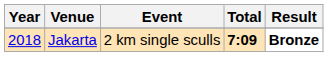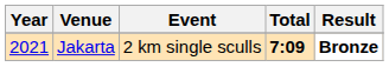Jakarta | Year: 2018 -> 2021
